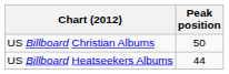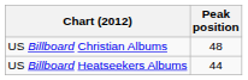US Billboard Christian Albums | Peak position: 50 -> 48
